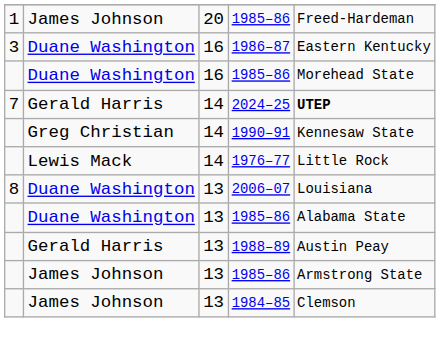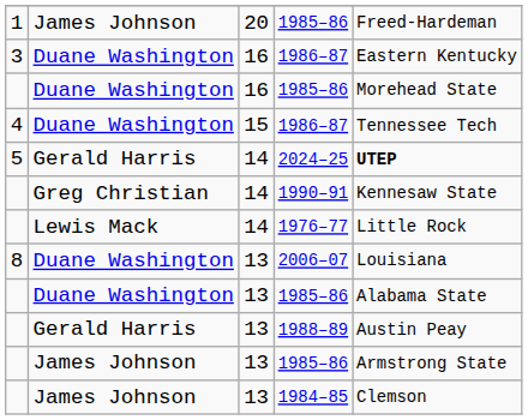+ row: 4 | Duane Washington | 15 | 1986–87 | Tennessee Tech
2024–25 | column 1: 7 -> 5
